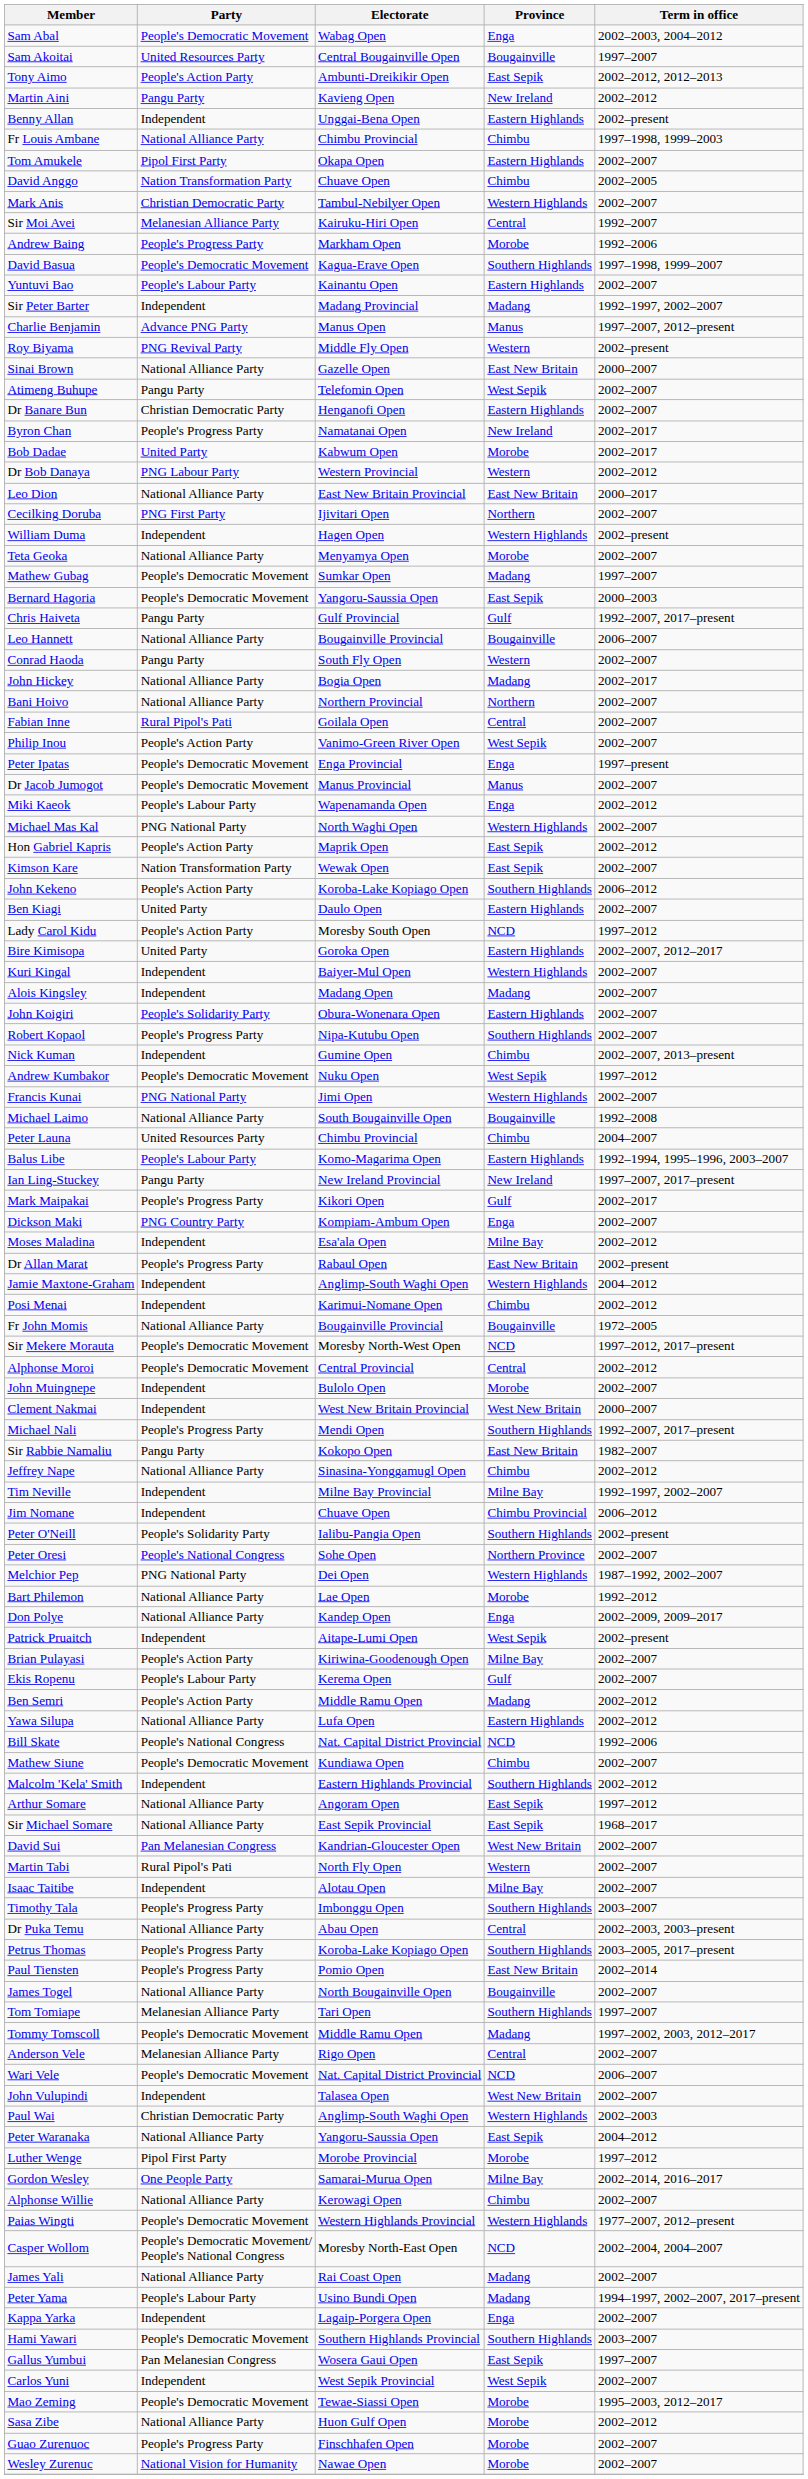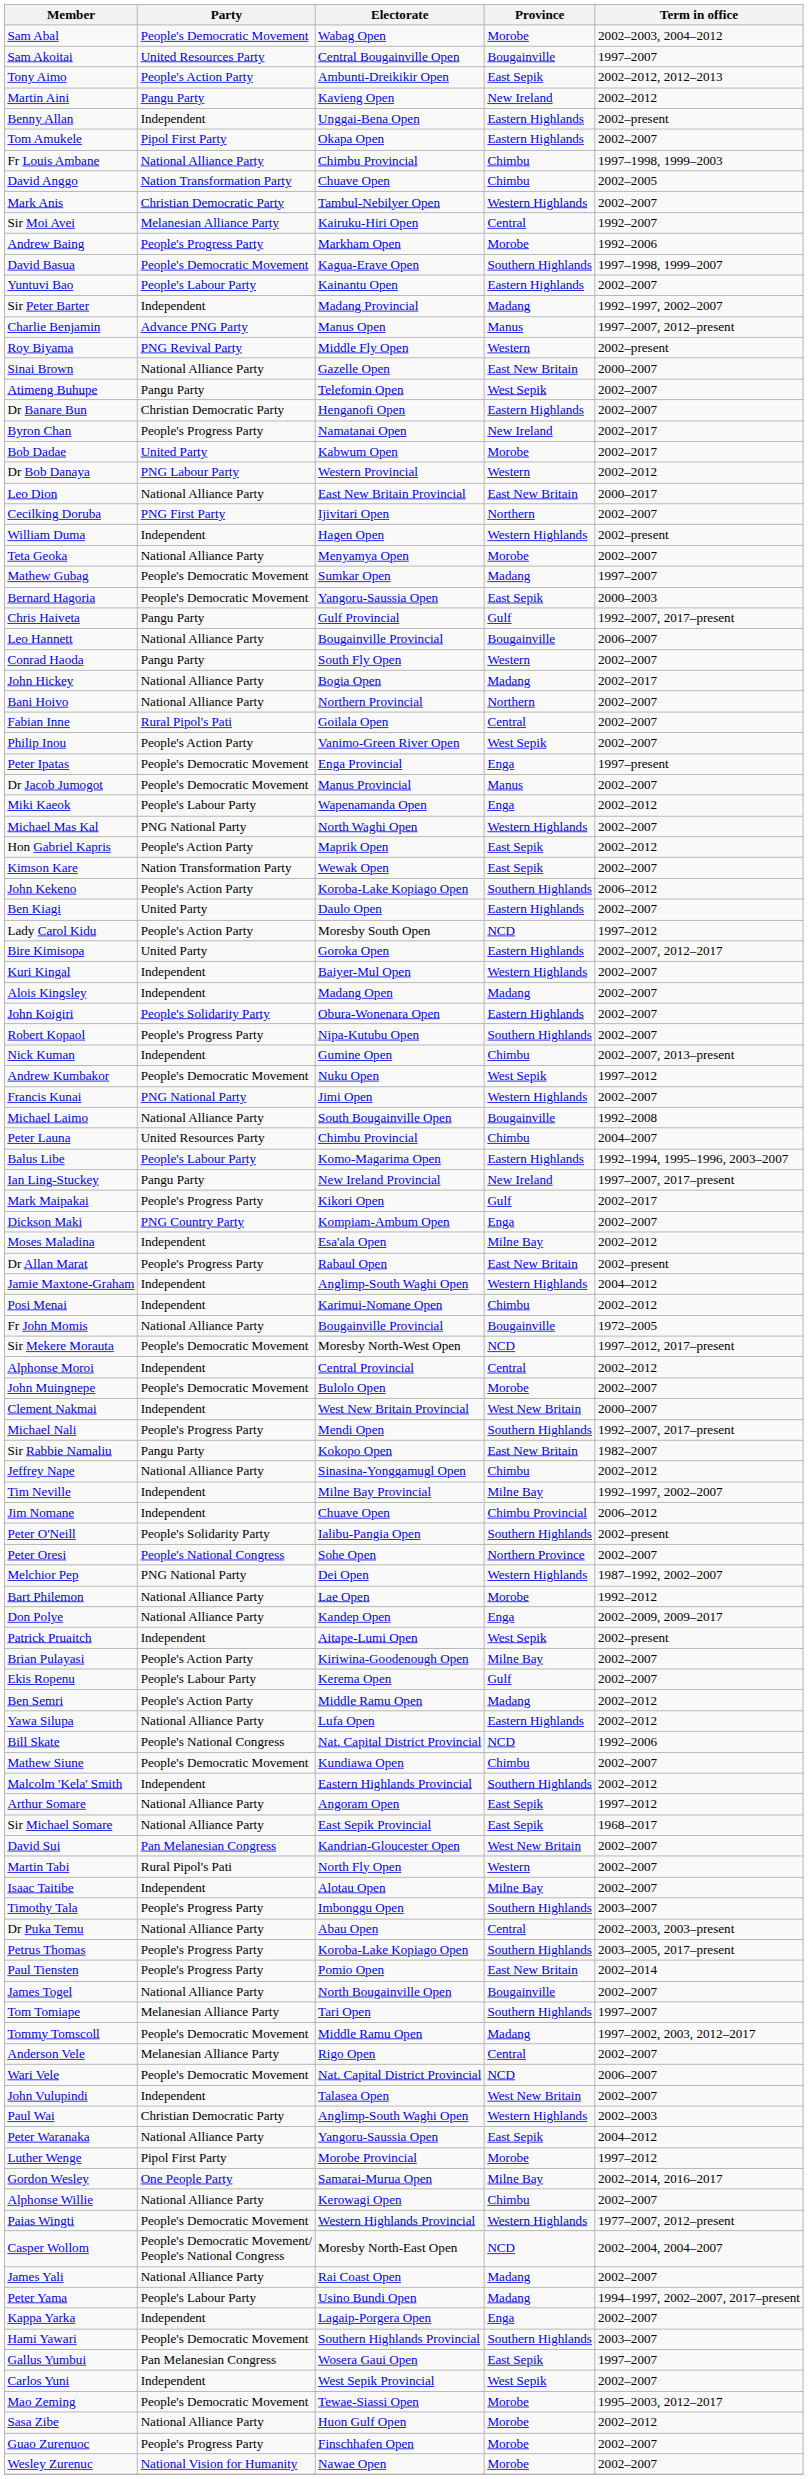Sam Abal | Province: Enga -> Morobe
rows swapped: Fr Louis Ambane <-> Tom Amukele
Alphonse Moroi | Party: People's Democratic Movement -> Independent
John Muingnepe | Party: Independent -> People's Democratic Movement
